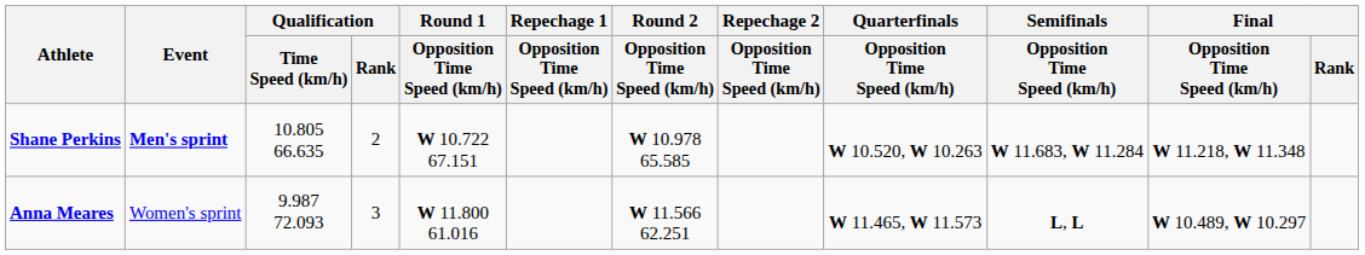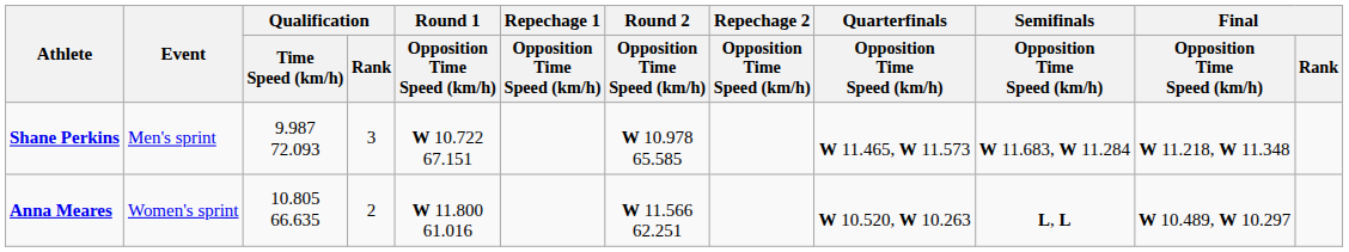Shane Perkins | Event: bold -> normal
Shane Perkins | Qualification / Time Speed (km/h): 10.805 66.635 -> 9.987 72.093
Shane Perkins | Qualification / Rank: 2 -> 3
Shane Perkins | Quarterfinals / Opposition Time Speed (km/h): W 10.520, W 10.263 -> W 11.465, W 11.573
Anna Meares | Qualification / Time Speed (km/h): 9.987 72.093 -> 10.805 66.635
Anna Meares | Qualification / Rank: 3 -> 2
Anna Meares | Quarterfinals / Opposition Time Speed (km/h): W 11.465, W 11.573 -> W 10.520, W 10.263
